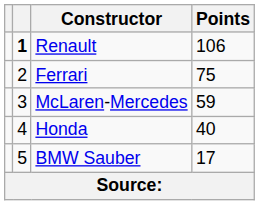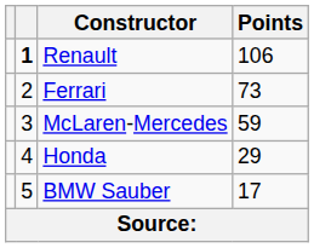Ferrari | Points: 75 -> 73
Honda | Points: 40 -> 29
